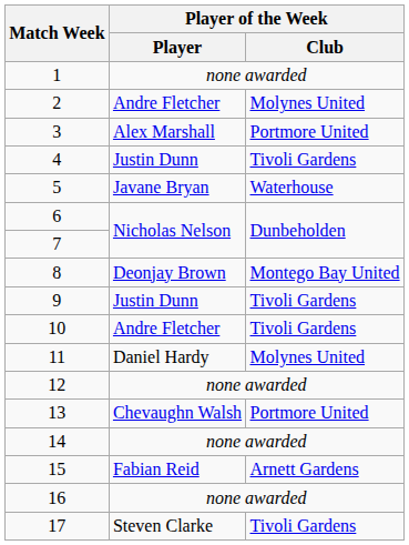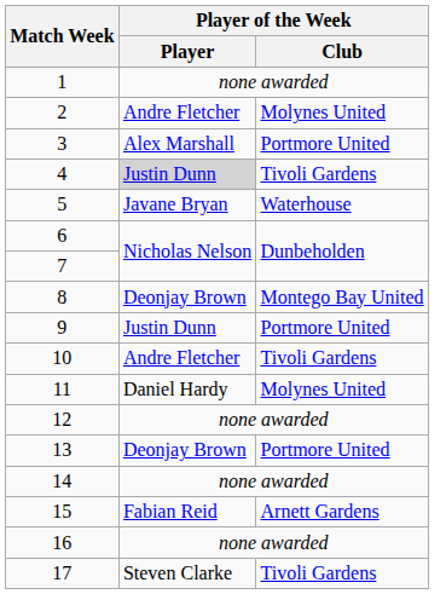4 | Player of the Week / Player: no background -> lightgrey background
9 | Player of the Week / Club: Tivoli Gardens -> Portmore United
13 | Player of the Week / Player: Chevaughn Walsh -> Deonjay Brown
